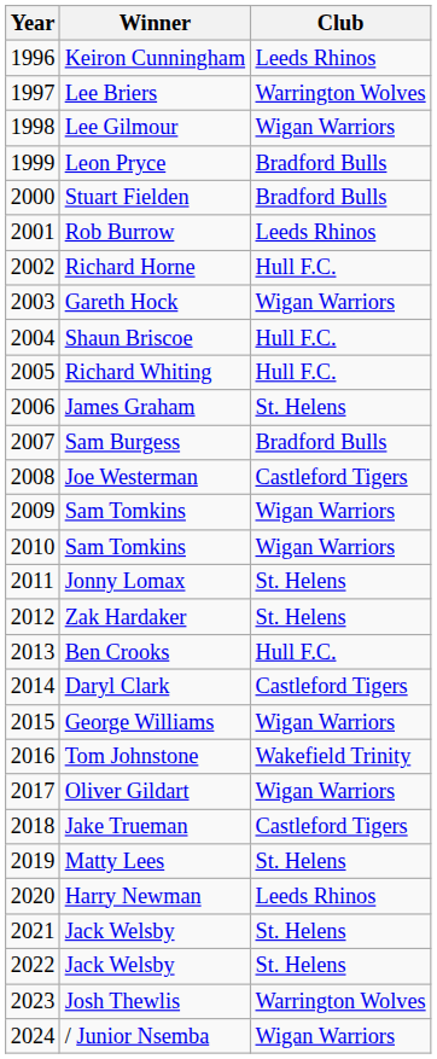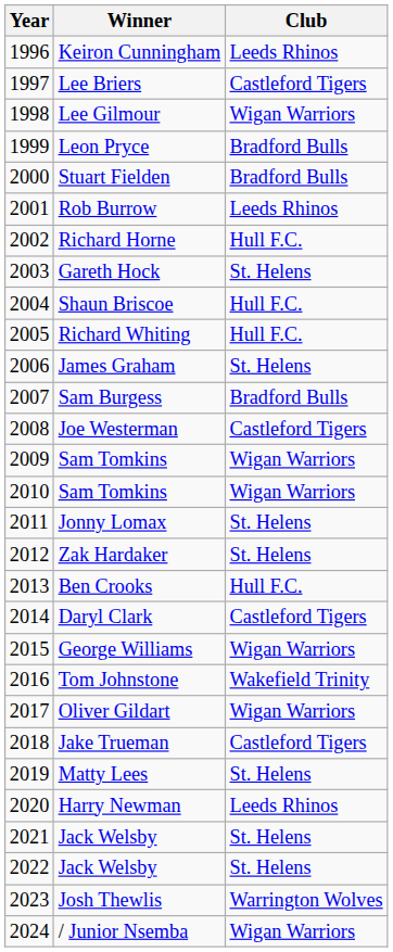Lee Briers | Club: Warrington Wolves -> Castleford Tigers
Gareth Hock | Club: Wigan Warriors -> St. Helens
